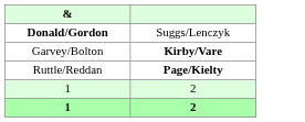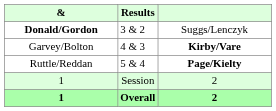+ column: Results | 3 & 2 | 4 & 3 | 5 & 4 | Session | Overall
